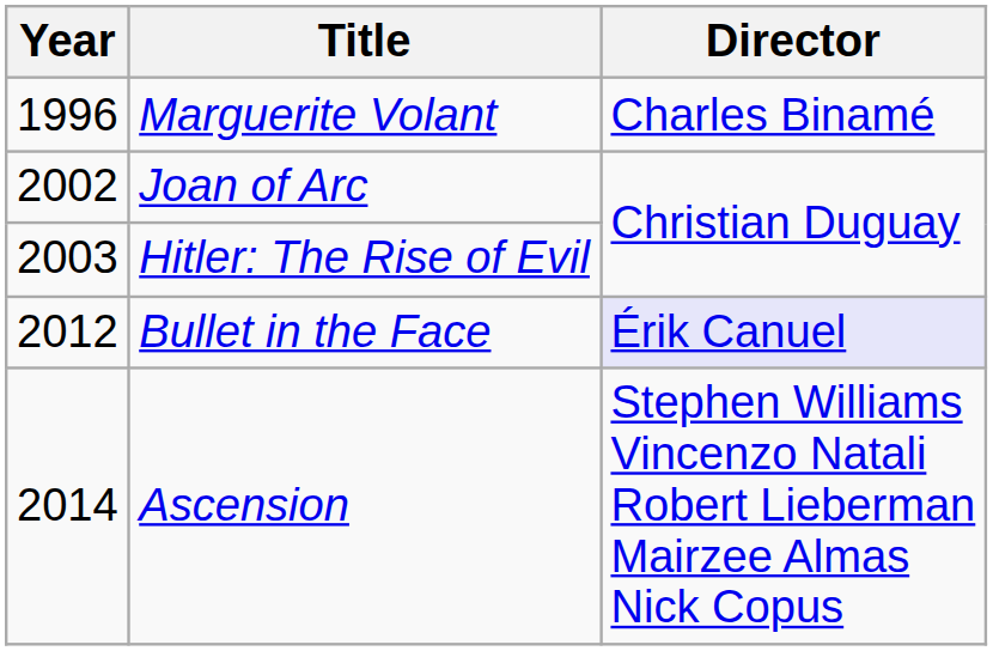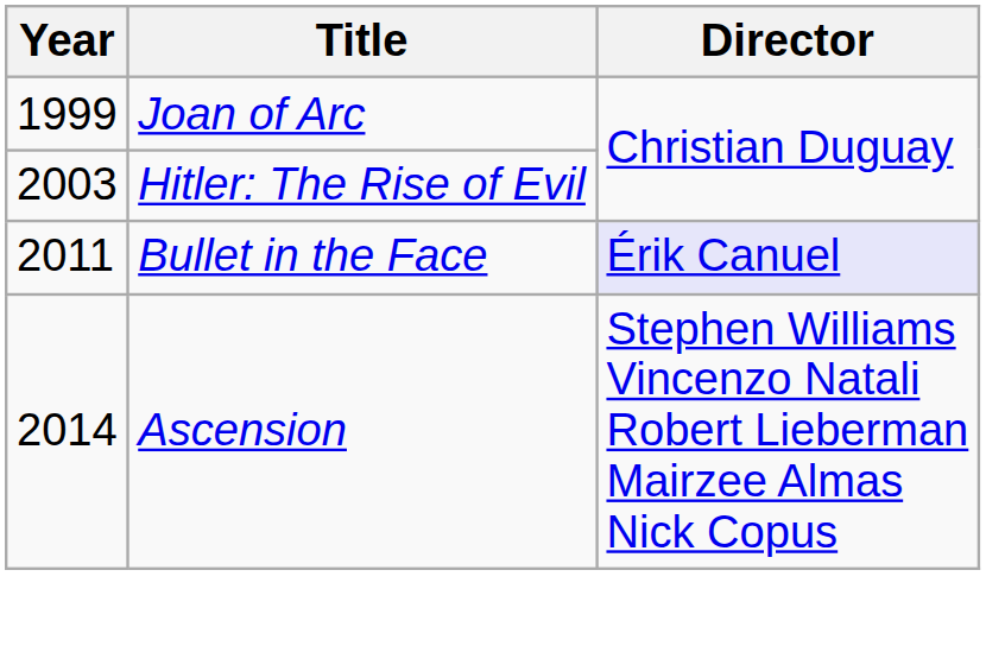- row: 1996 | Marguerite Volant | Charles Binamé
Joan of Arc | Year: 2002 -> 1999
Bullet in the Face | Year: 2012 -> 2011
